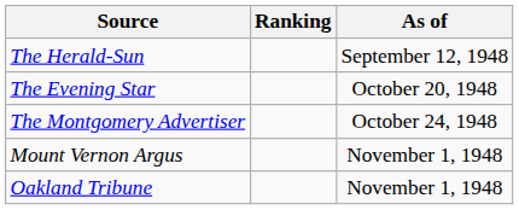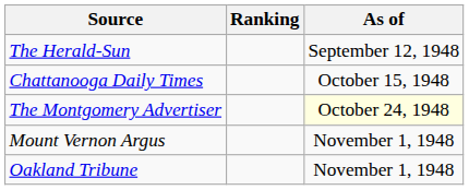+ row: Chattanooga Daily Times | October 15, 1948
- row: The Evening Star | October 20, 1948
The Montgomery Advertiser | As of: no background -> lightyellow background
